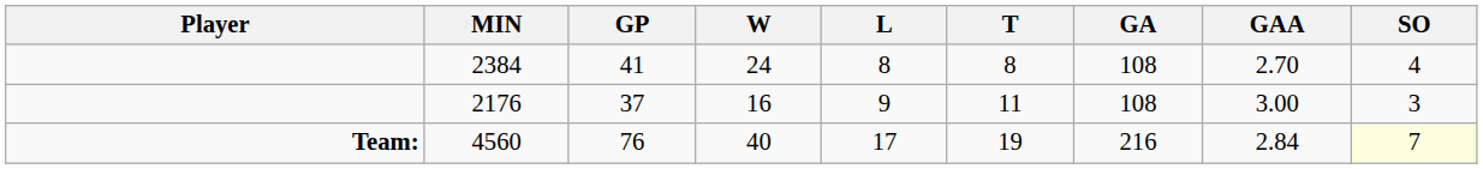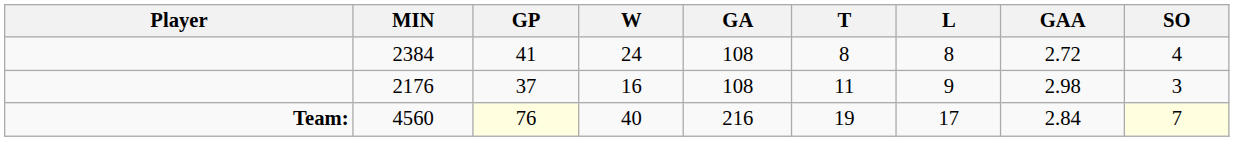columns swapped: L <-> GA
2384 | GAA: 2.70 -> 2.72
2176 | GAA: 3.00 -> 2.98
4560 | GP: no background -> lightyellow background
